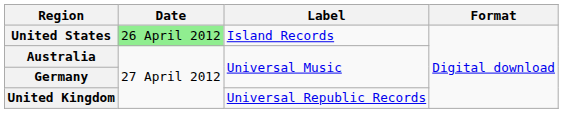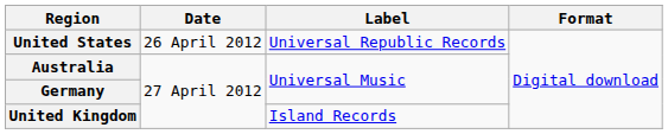United States | Date: lightgreen background -> no background
United States | Label: Island Records -> Universal Republic Records
United Kingdom | Label: Universal Republic Records -> Island Records
